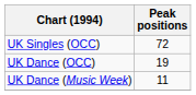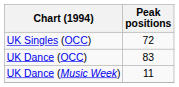UK Dance (OCC) | Peak positions: 19 -> 83
